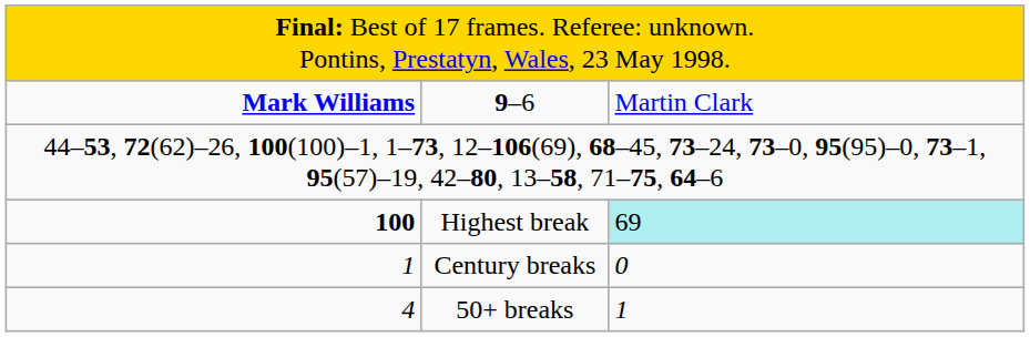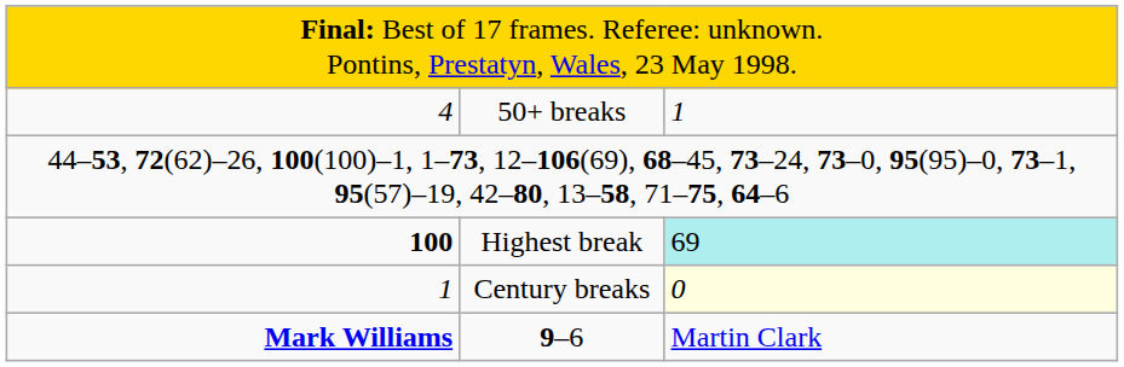rows swapped: 9–6 <-> 50+ breaks
Century breaks | column 3: no background -> lightyellow background
